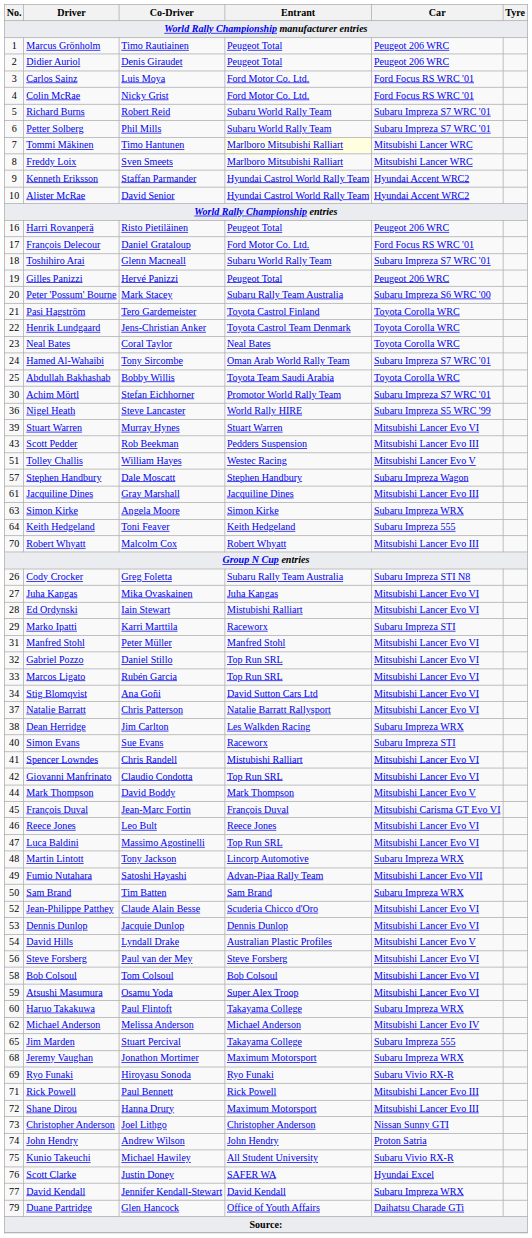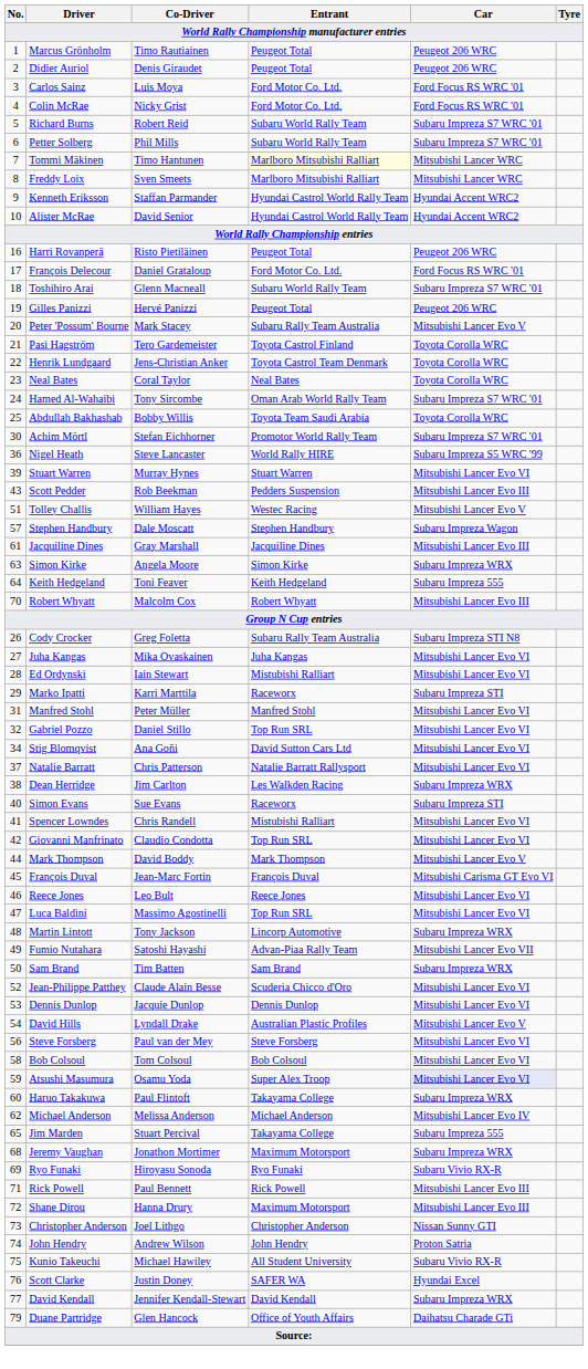Peter 'Possum' Bourne | Car: Subaru Impreza S6 WRC '00 -> Mitsubishi Lancer Evo V
- row: 33 | Marcos Ligato | Rubén Garcia | Top Run SRL | Mitsubishi Lancer Evo VI
Atsushi Masumura | Car: no background -> lavender background
